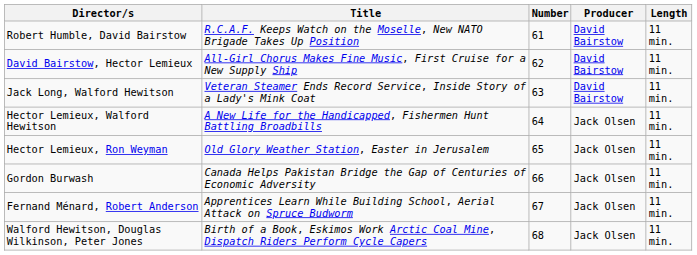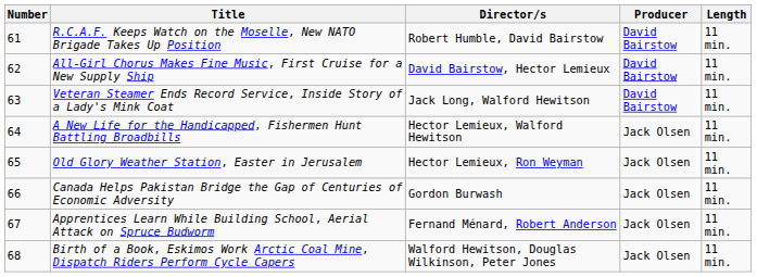columns swapped: Number <-> Director/s
